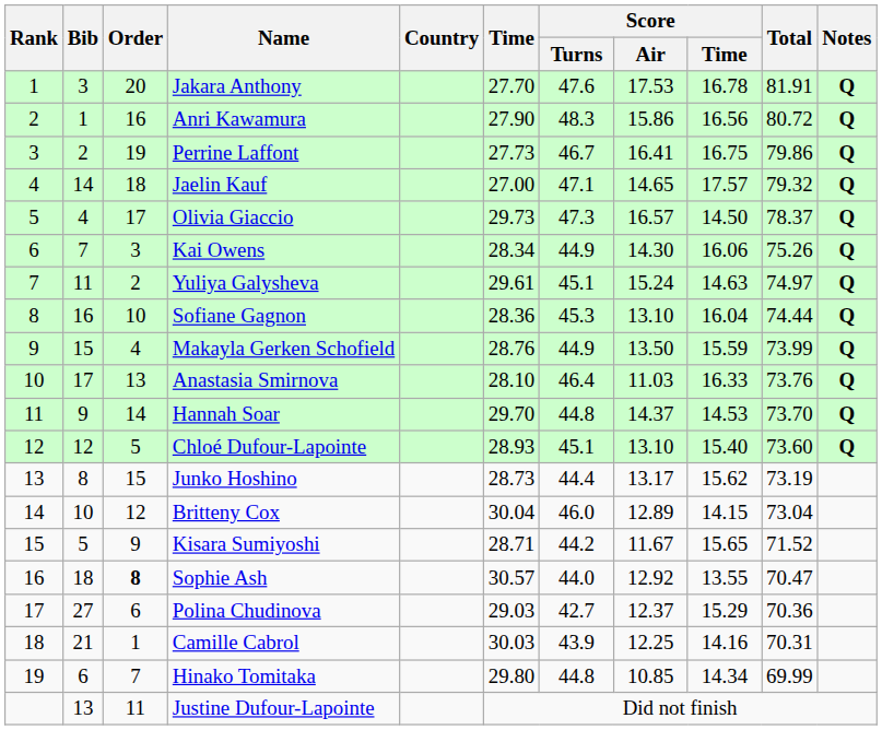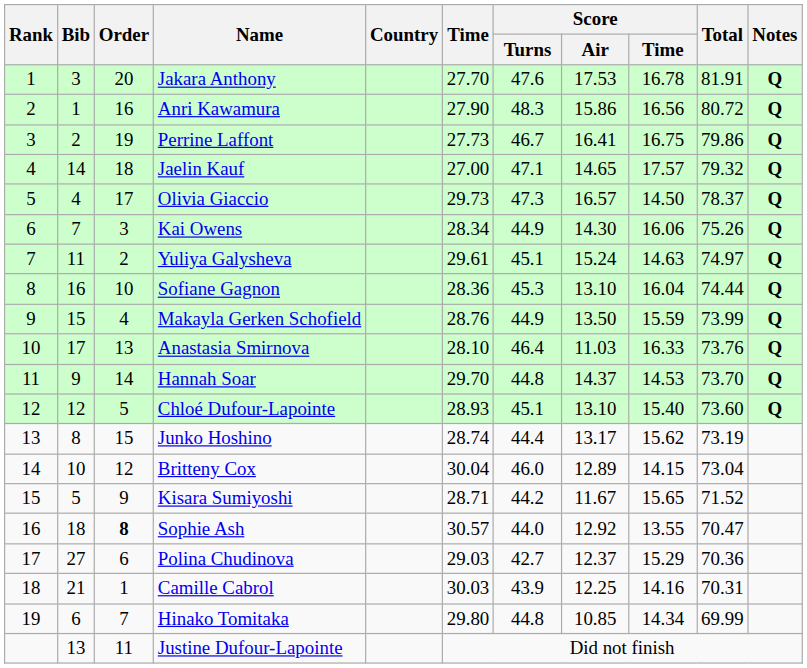Junko Hoshino | Time: 28.73 -> 28.74
